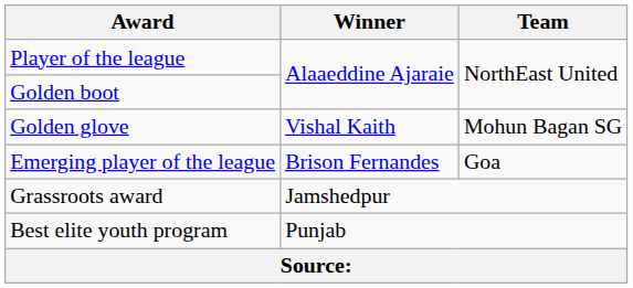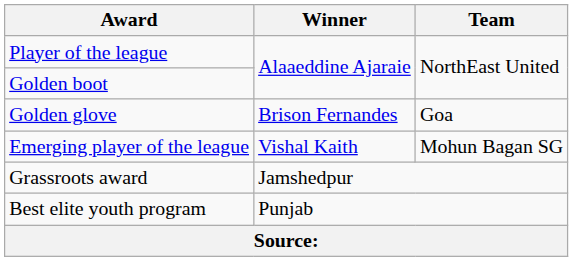Golden glove | Winner: Vishal Kaith -> Brison Fernandes
Golden glove | Team: Mohun Bagan SG -> Goa
Emerging player of the league | Winner: Brison Fernandes -> Vishal Kaith
Emerging player of the league | Team: Goa -> Mohun Bagan SG
